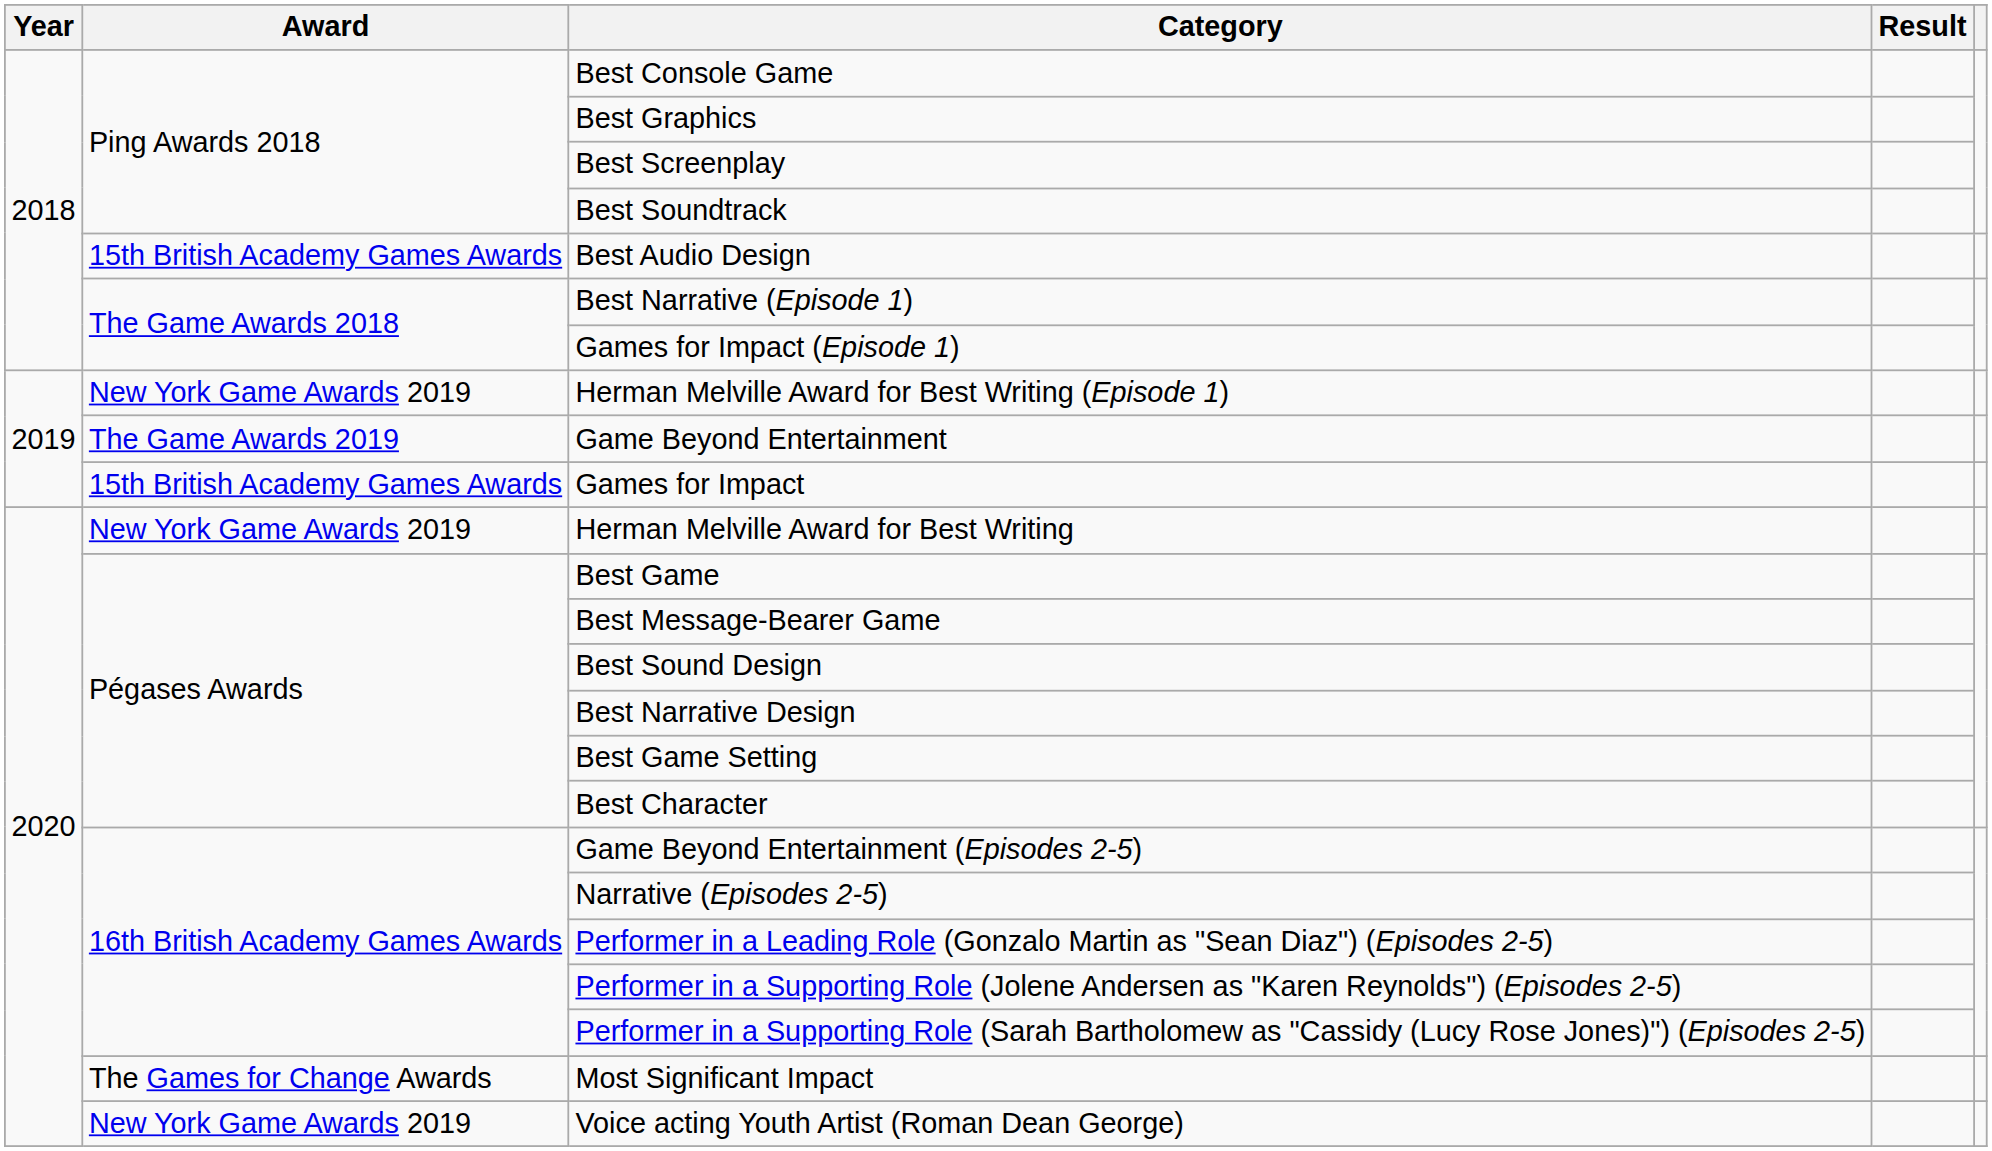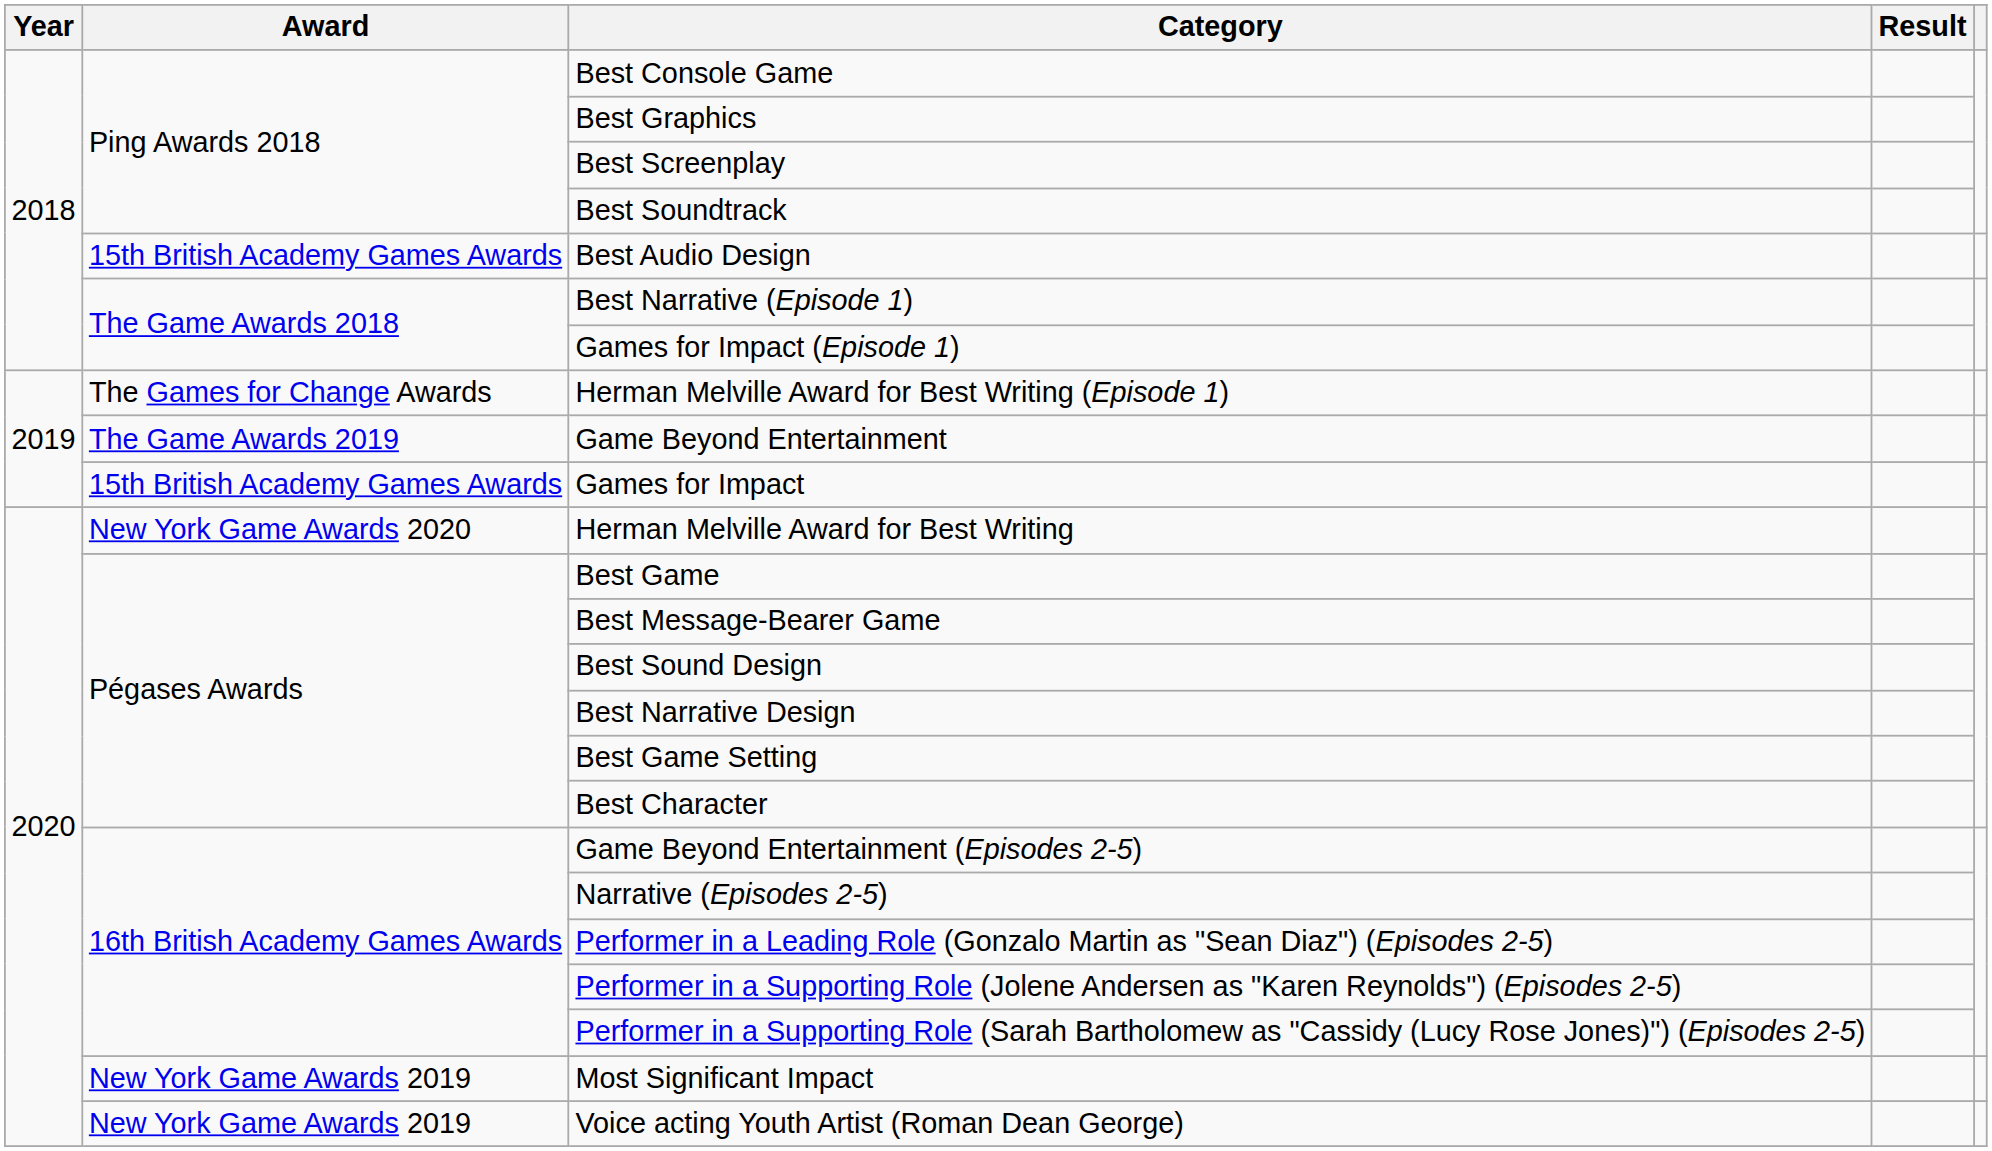Herman Melville Award for Best Writing (Episode 1) | Award: New York Game Awards 2019 -> The Games for Change Awards
Herman Melville Award for Best Writing | Award: New York Game Awards 2019 -> New York Game Awards 2020
Most Significant Impact | Award: The Games for Change Awards -> New York Game Awards 2019
